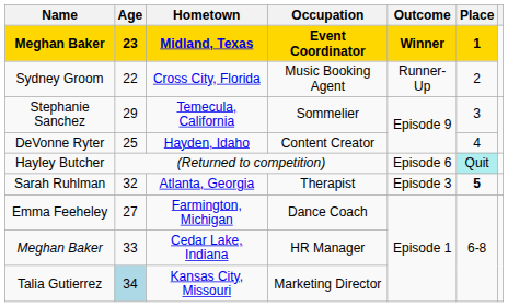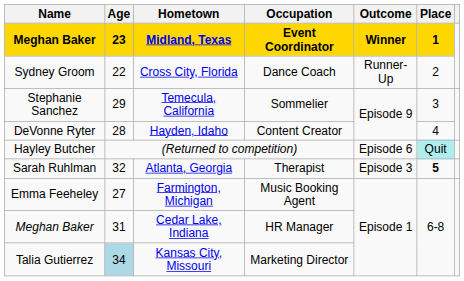Cross City, Florida | Occupation: Music Booking Agent -> Dance Coach
Hayden, Idaho | Age: 25 -> 28
Farmington, Michigan | Occupation: Dance Coach -> Music Booking Agent
Cedar Lake, Indiana | Age: 33 -> 31
